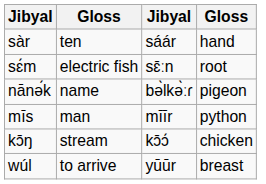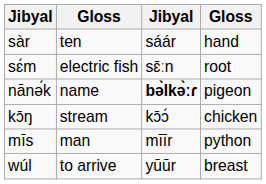nānә́k | column 3: normal -> bold
rows swapped: mīs <-> kɔ̄ŋ
